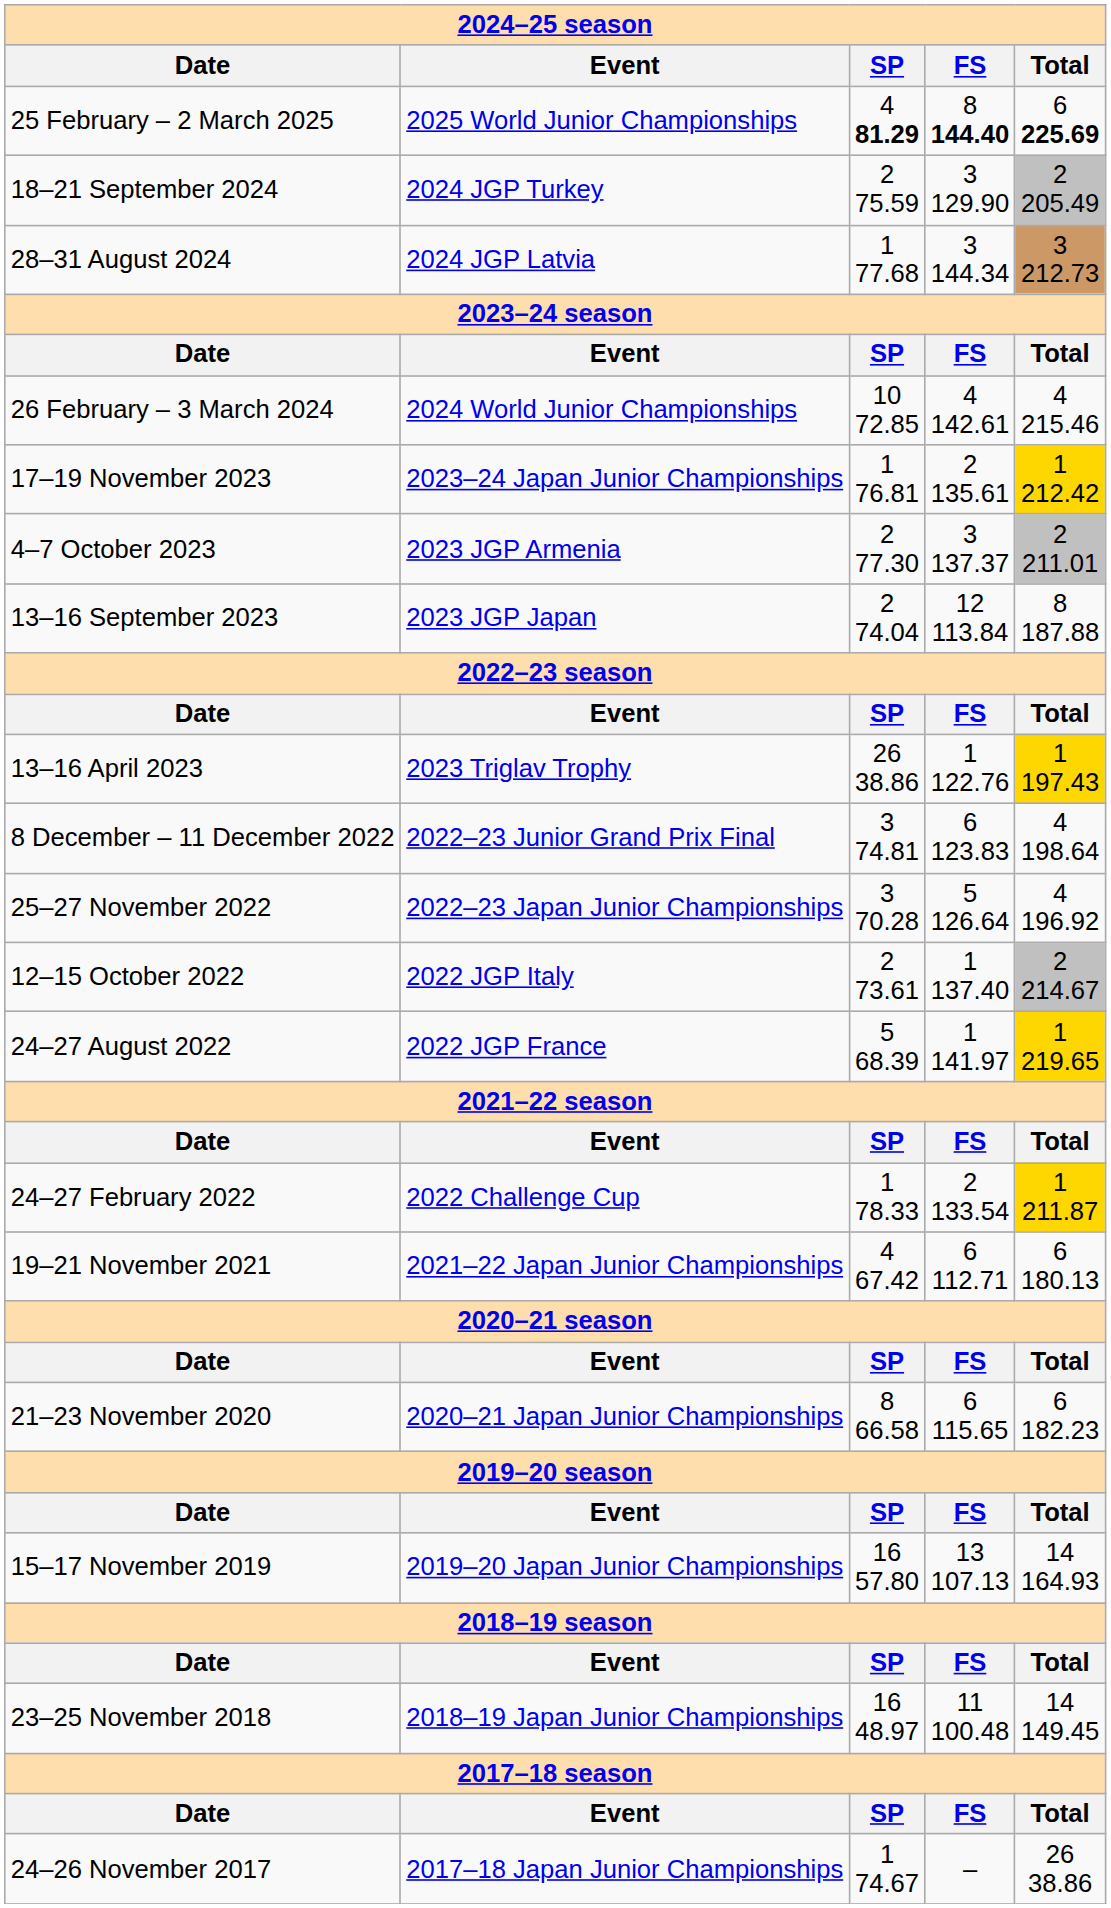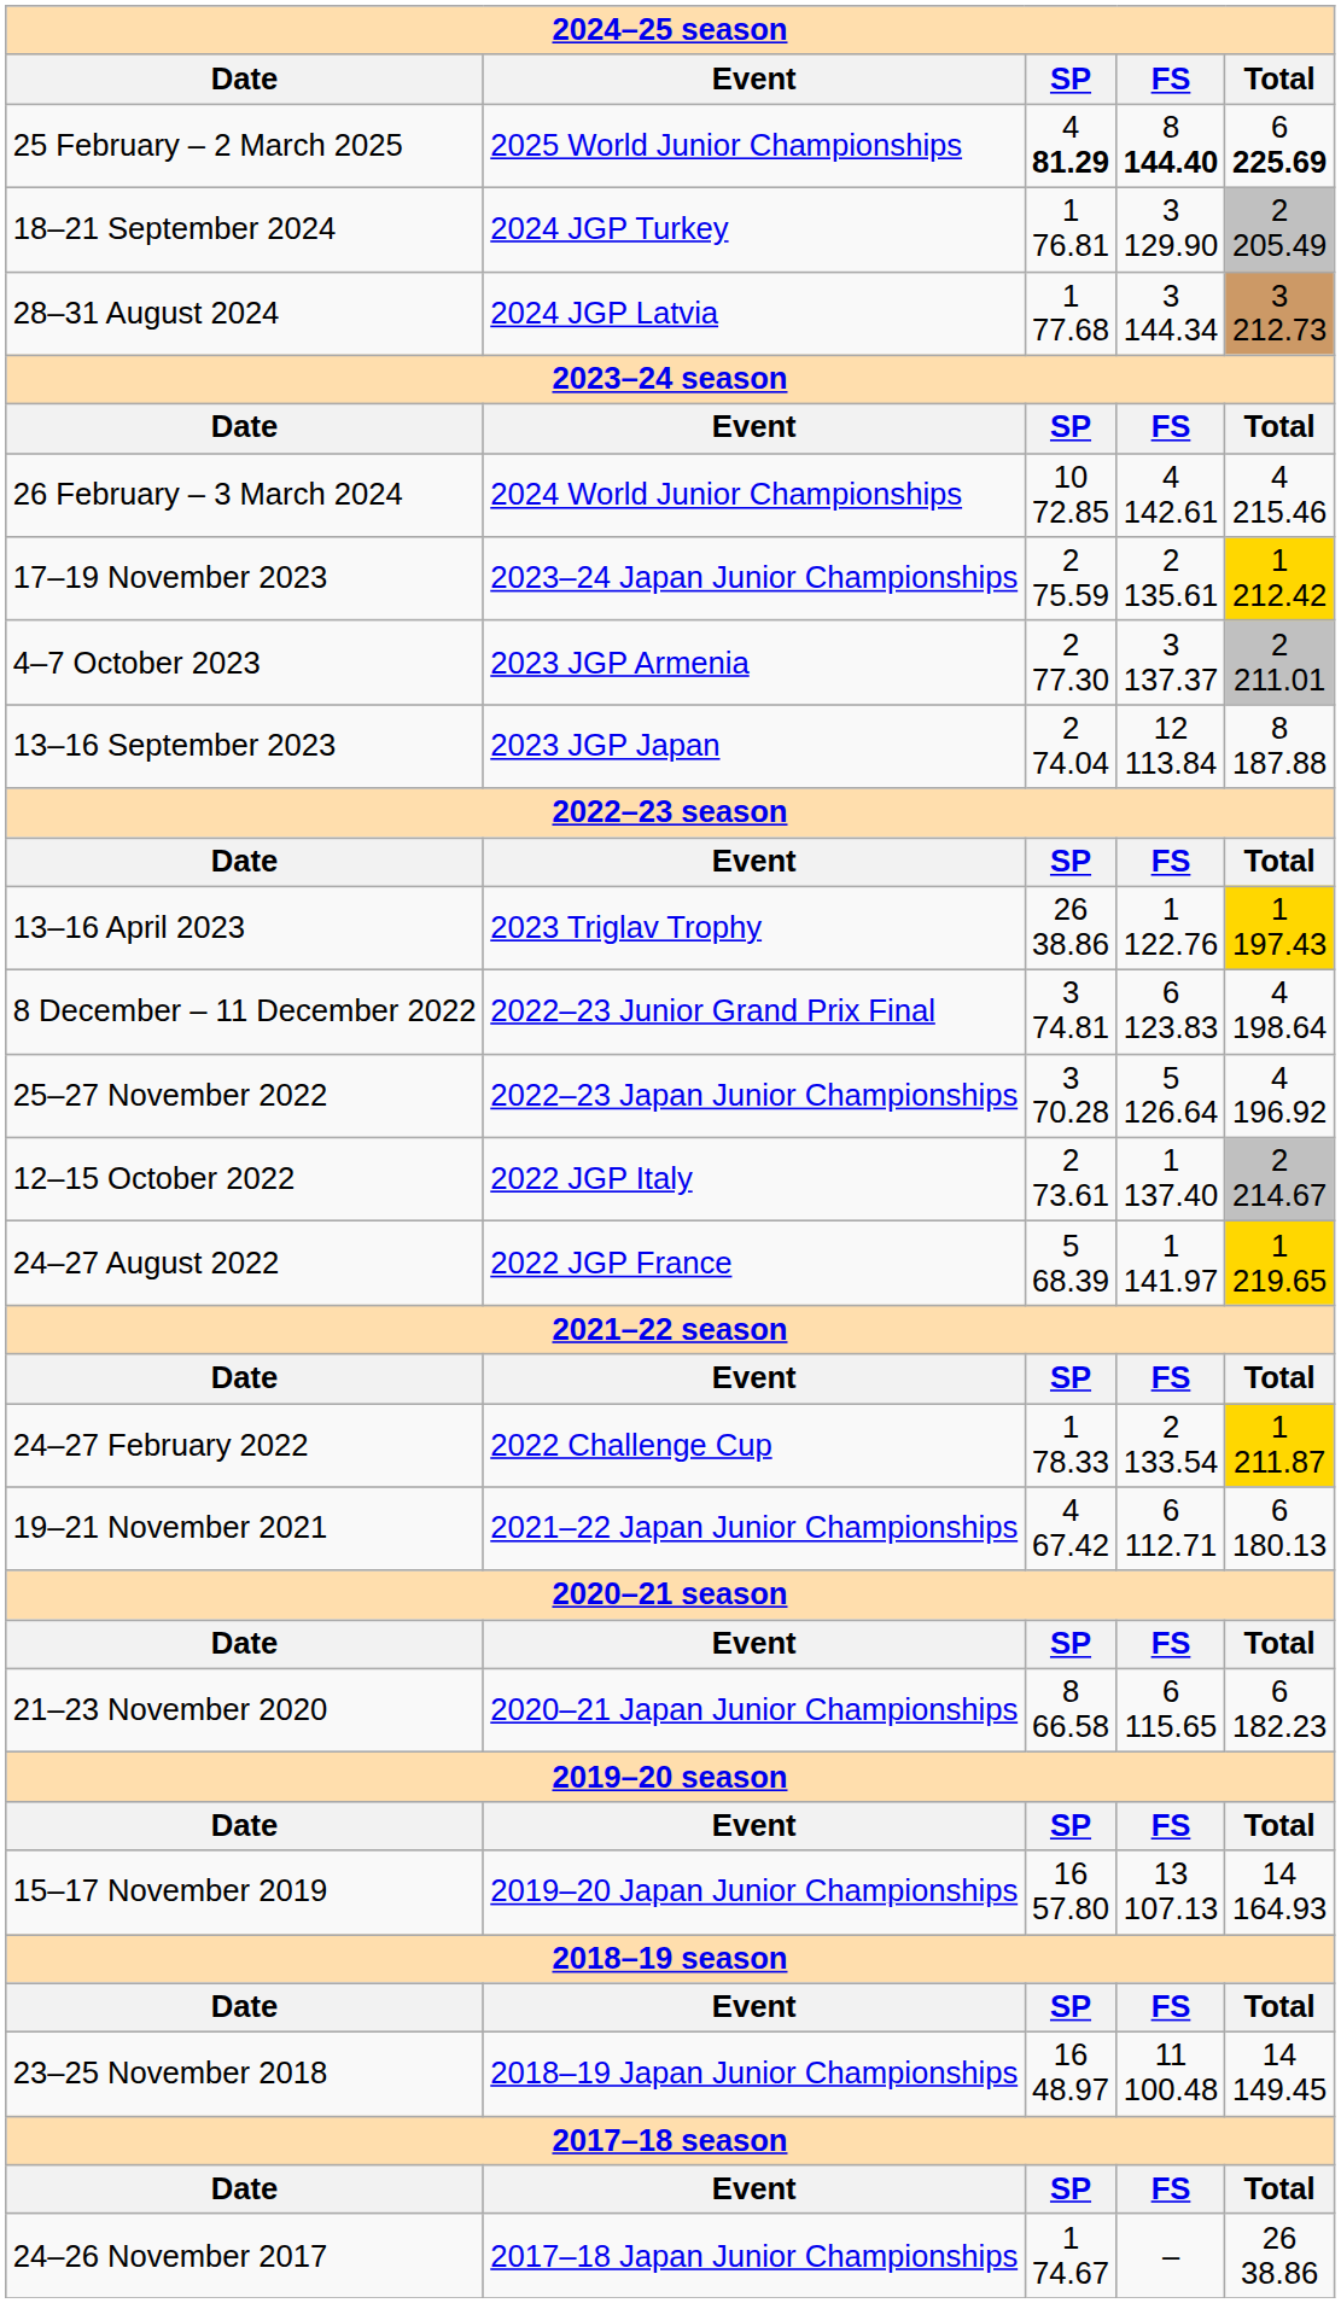18–21 September 2024 | SP: 2 75.59 -> 1 76.81
17–19 November 2023 | SP: 1 76.81 -> 2 75.59
